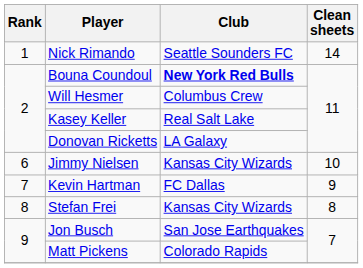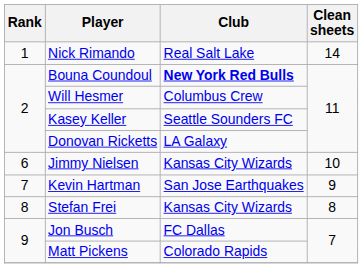Nick Rimando | Club: Seattle Sounders FC -> Real Salt Lake
Kasey Keller | Club: Real Salt Lake -> Seattle Sounders FC
Kevin Hartman | Club: FC Dallas -> San Jose Earthquakes
Jon Busch | Club: San Jose Earthquakes -> FC Dallas
